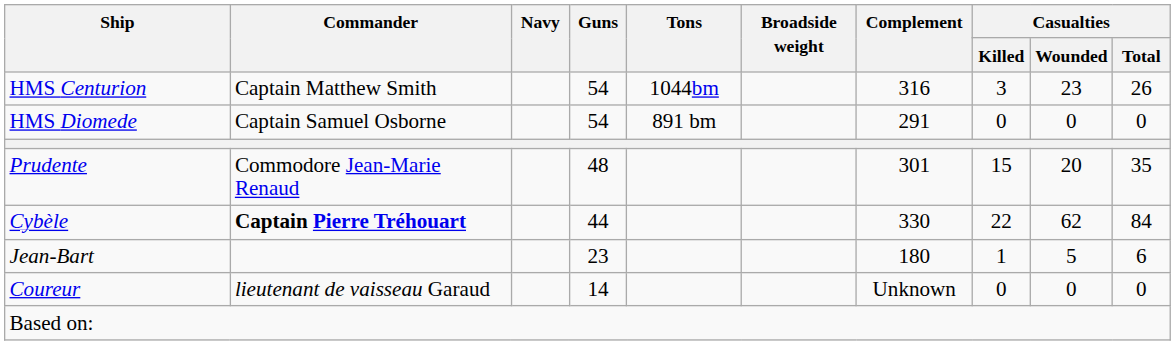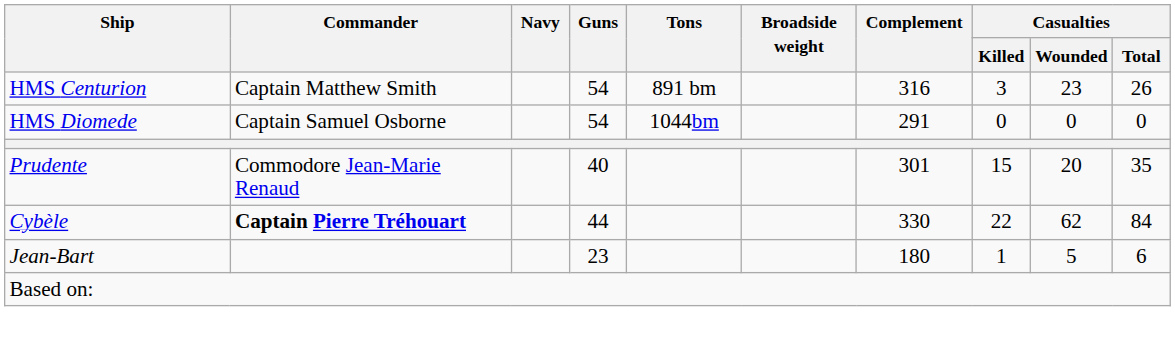HMS Centurion | Tons: 1044bm -> 891 bm
HMS Diomede | Tons: 891 bm -> 1044bm
Prudente | Guns: 48 -> 40
- row: Coureur | lieutenant de vaisseau Garaud | 14 | Unknown | 0 | 0 | 0
